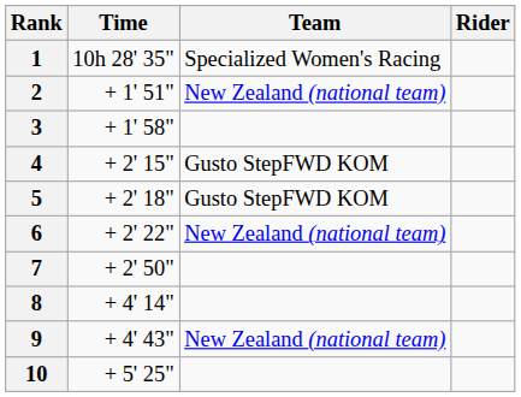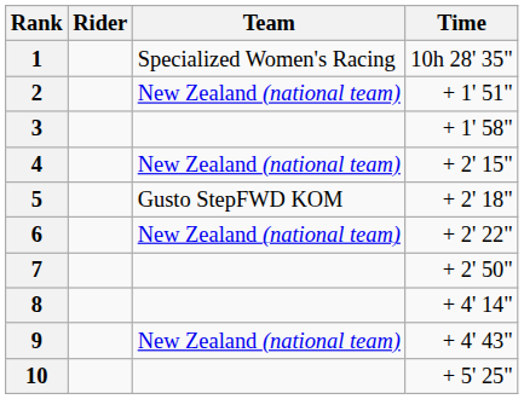columns swapped: Rider <-> Time
4 | Team: Gusto StepFWD KOM -> New Zealand (national team)
